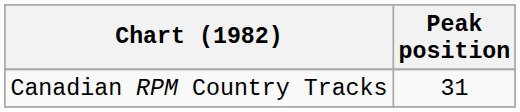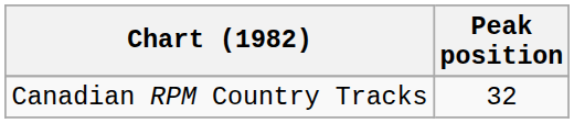Canadian RPM Country Tracks | Peak position: 31 -> 32
